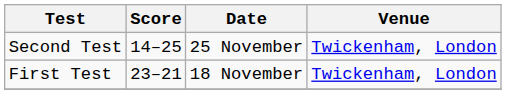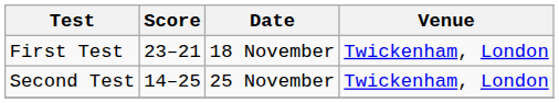rows swapped: First Test <-> Second Test
